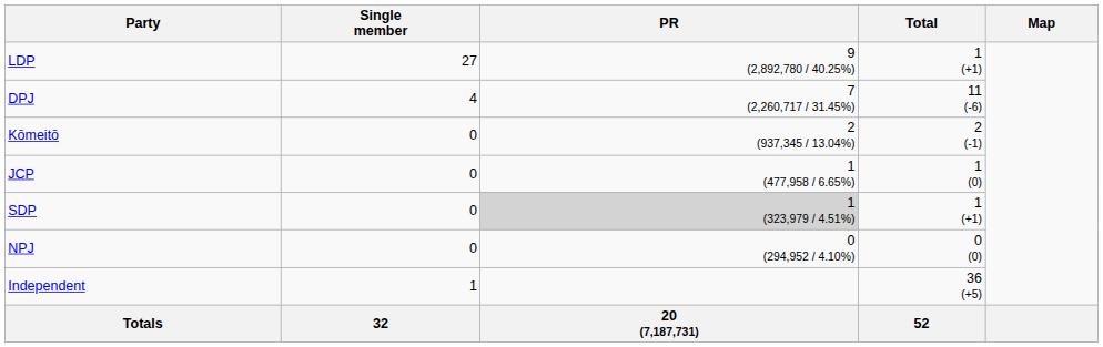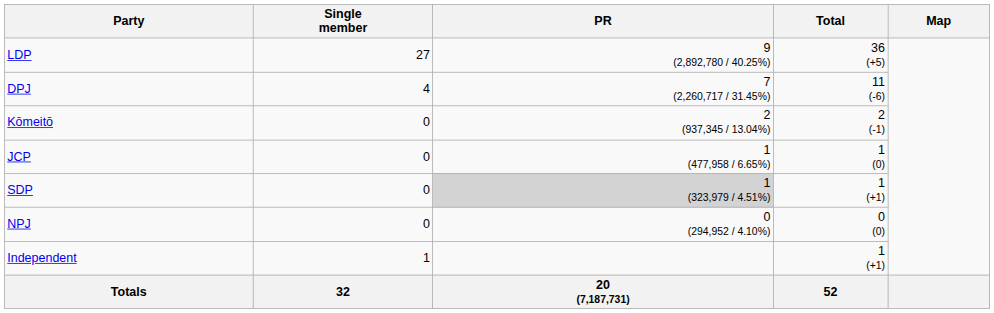LDP | Total: 1 (+1) -> 36 (+5)
Independent | Total: 36 (+5) -> 1 (+1)
